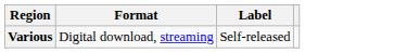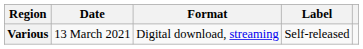+ column: Date | 13 March 2021
